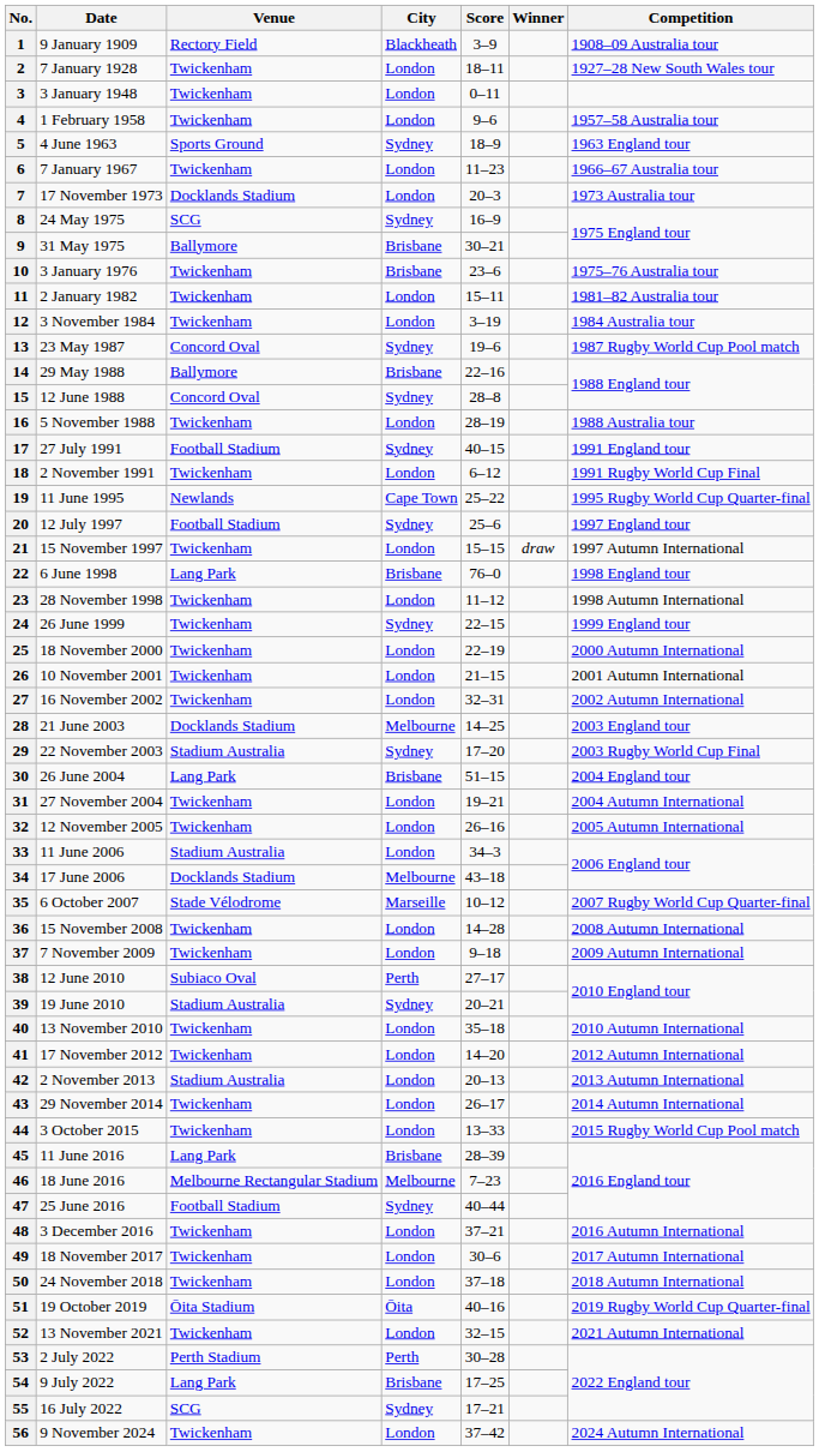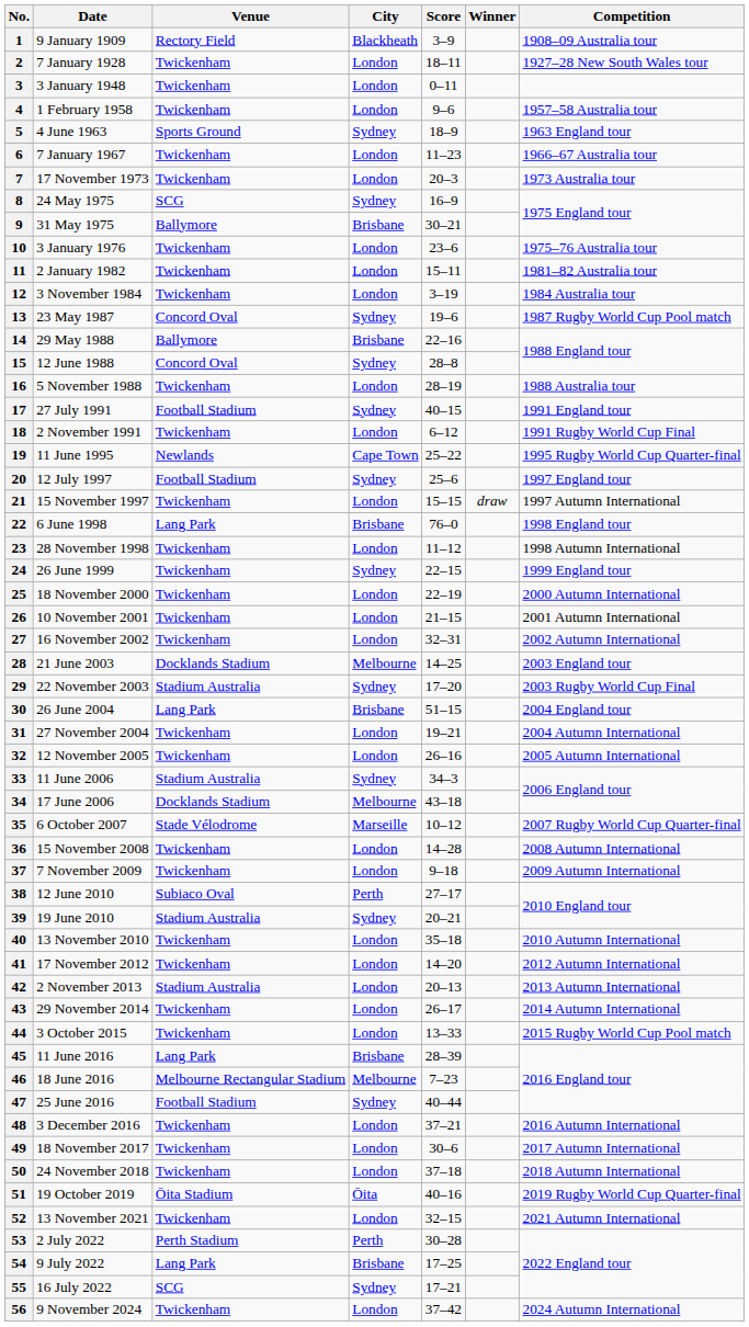7 | Venue: Docklands Stadium -> Twickenham
10 | City: Brisbane -> London
33 | City: London -> Sydney
